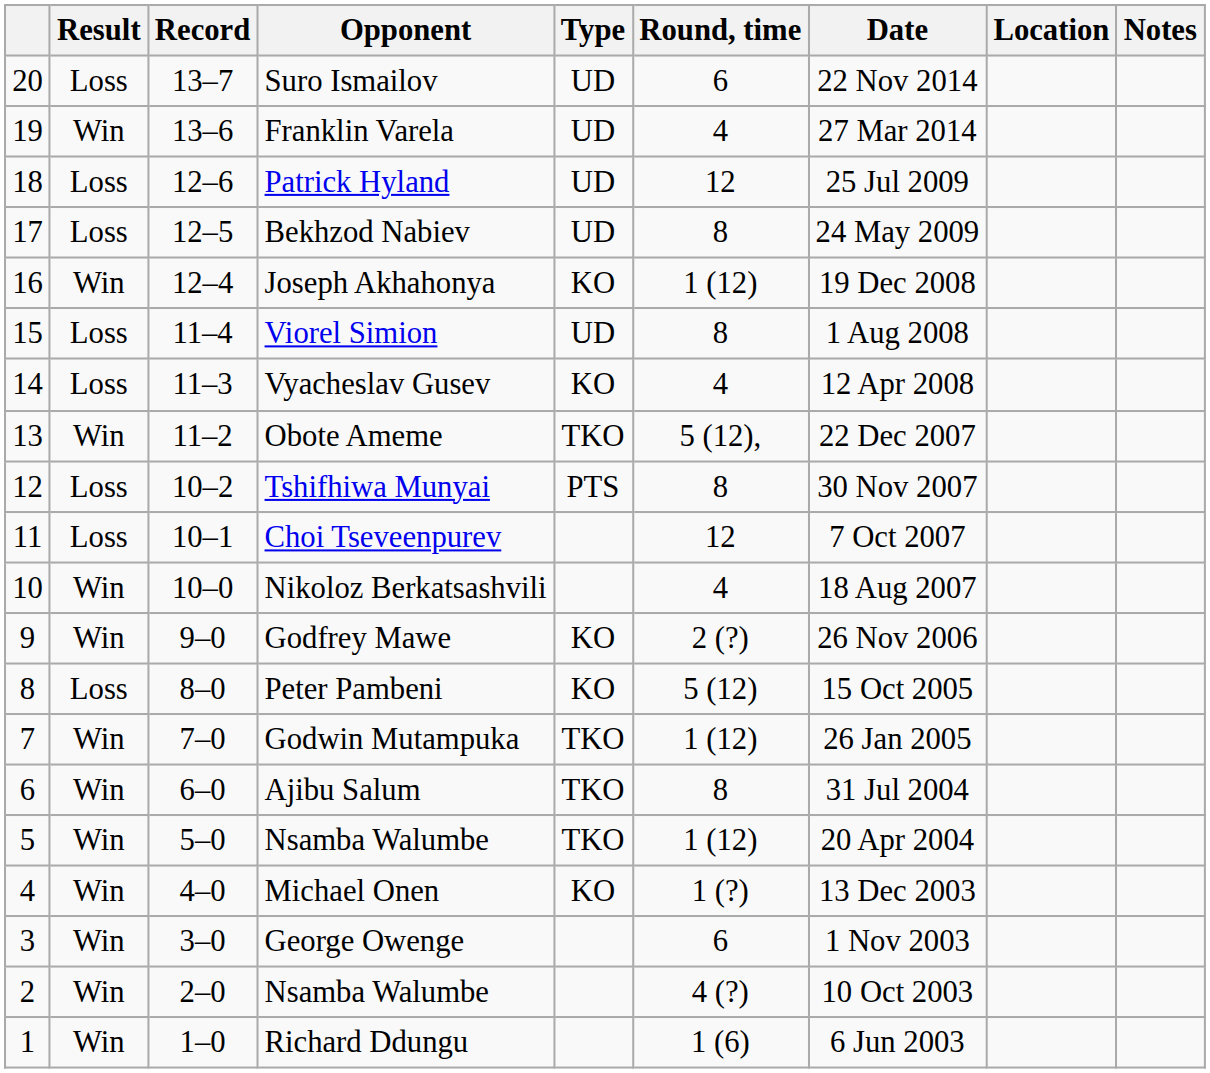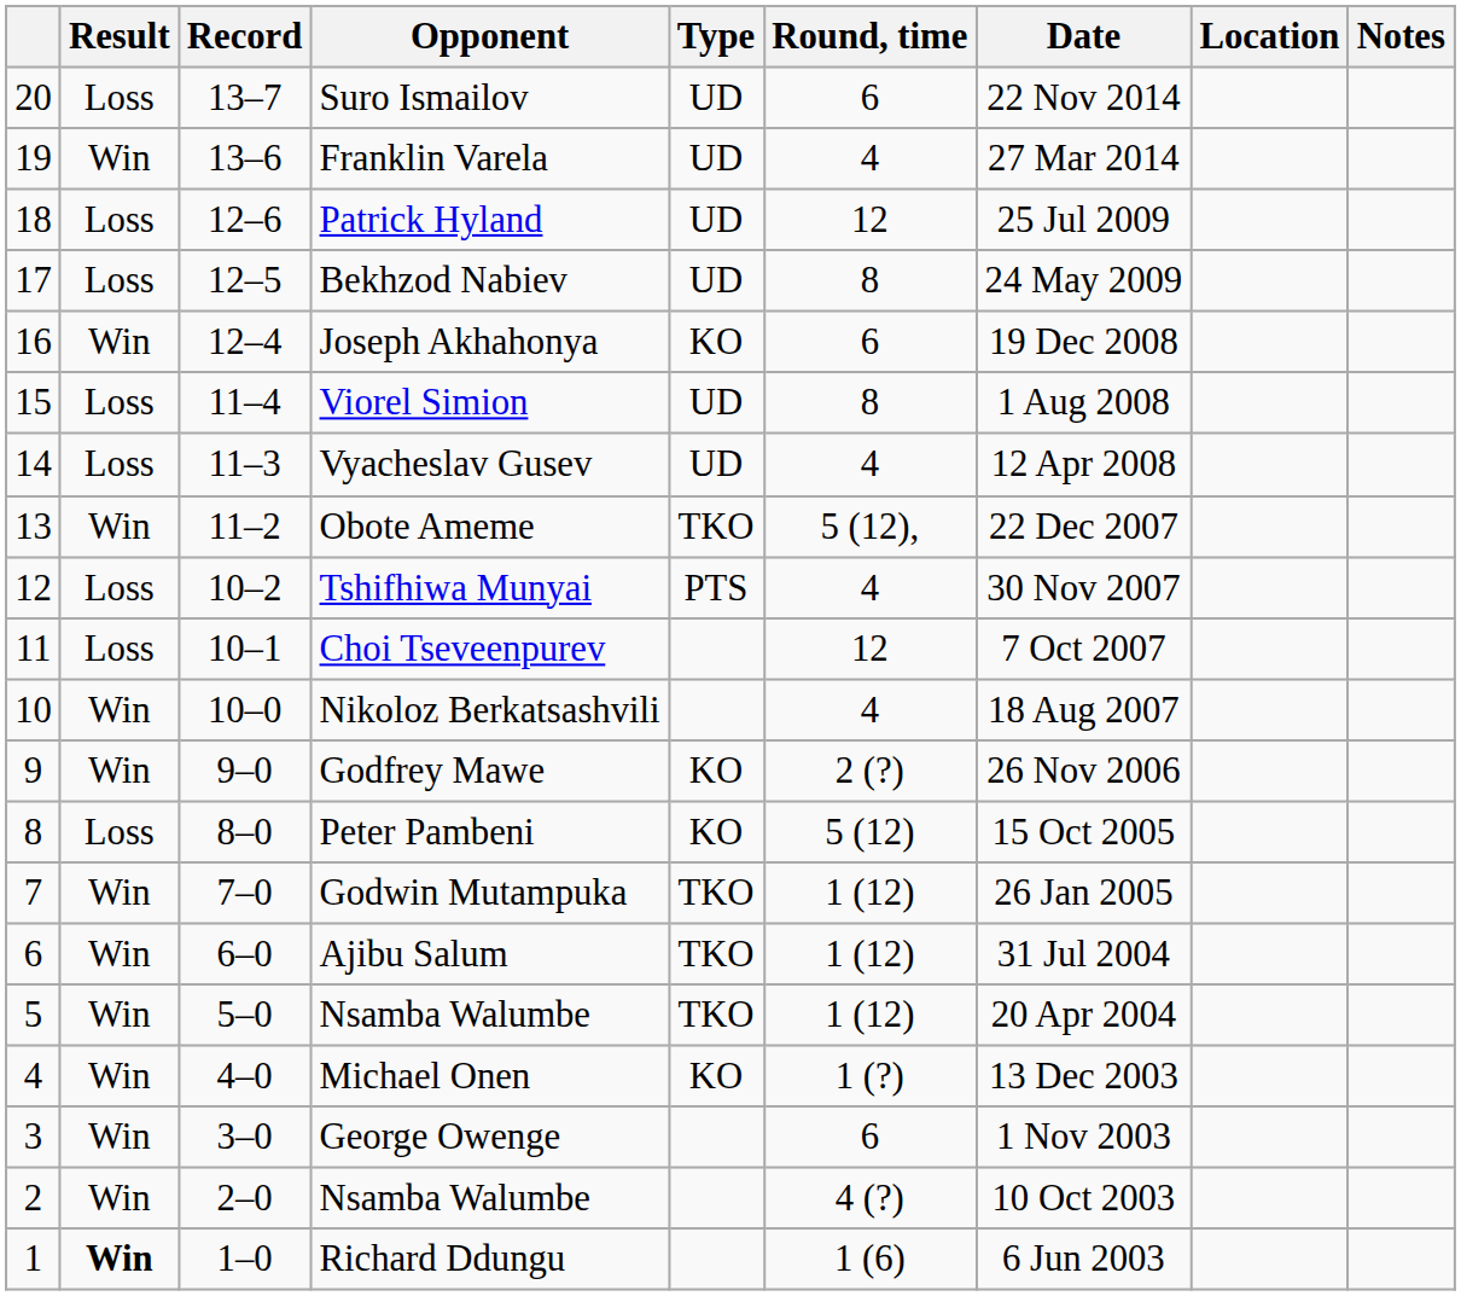Joseph Akhahonya | Round, time: 1 (12) -> 6
Vyacheslav Gusev | Type: KO -> UD
Tshifhiwa Munyai | Round, time: 8 -> 4
Ajibu Salum | Round, time: 8 -> 1 (12)
Richard Ddungu | Result: normal -> bold
